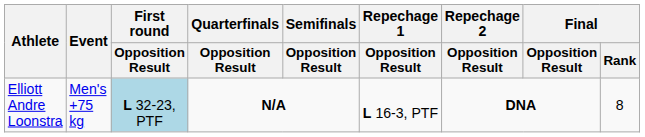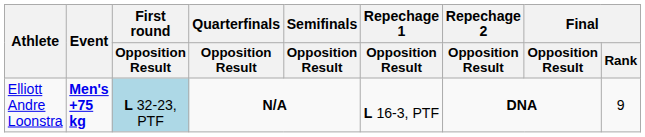Elliott Andre Loonstra | Event: normal -> bold
Elliott Andre Loonstra | Final / Rank: 8 -> 9
